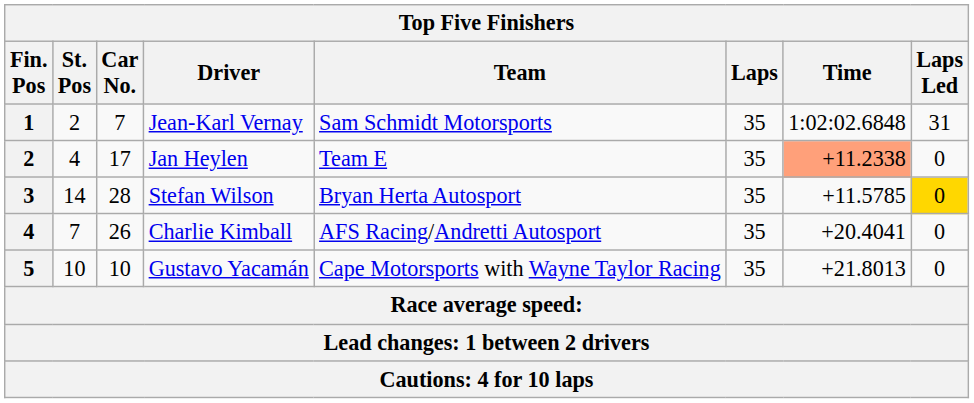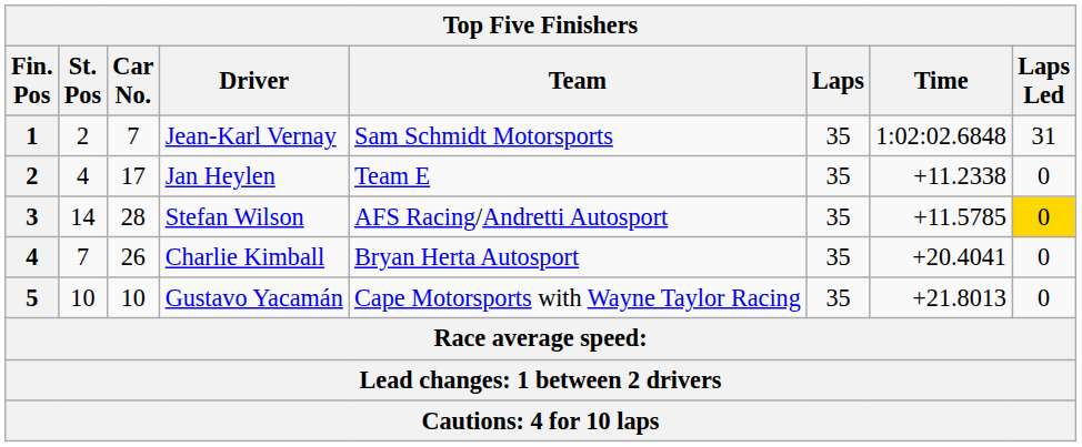Jan Heylen | Time: lightsalmon background -> no background
Stefan Wilson | Team: Bryan Herta Autosport -> AFS Racing/Andretti Autosport
Charlie Kimball | Team: AFS Racing/Andretti Autosport -> Bryan Herta Autosport
